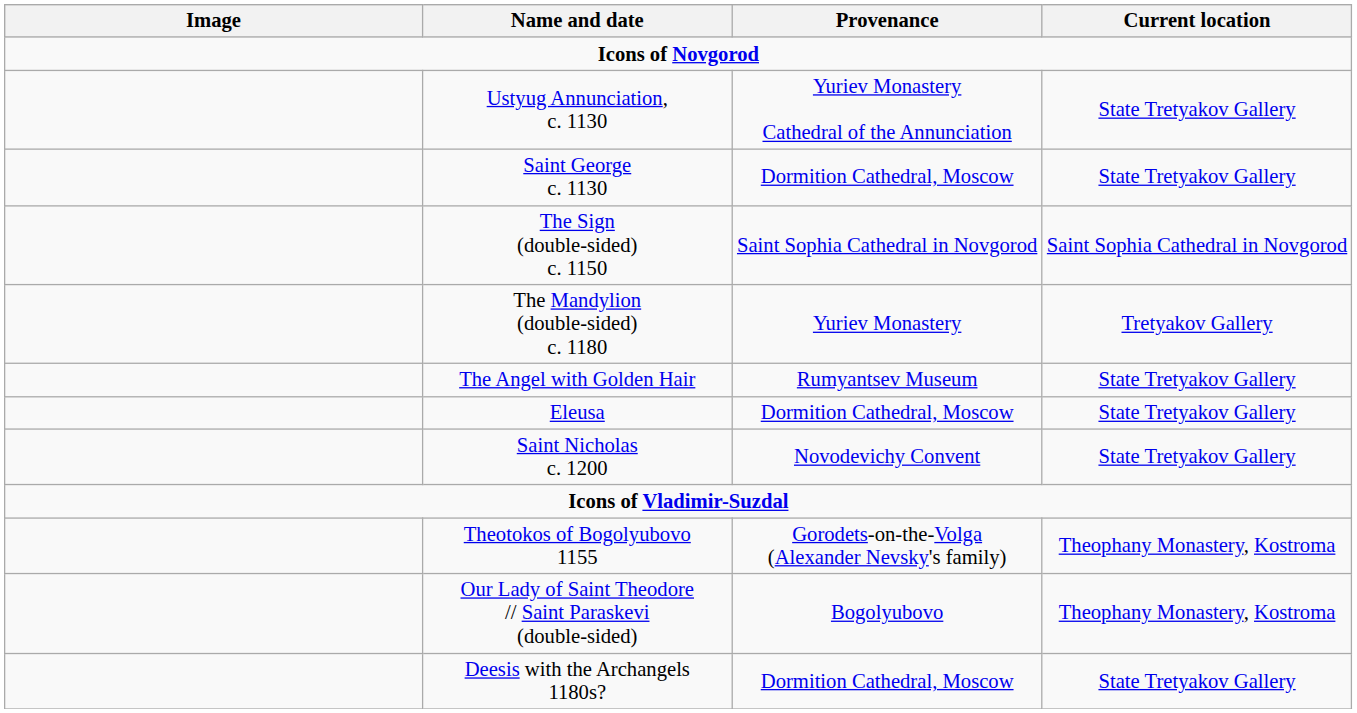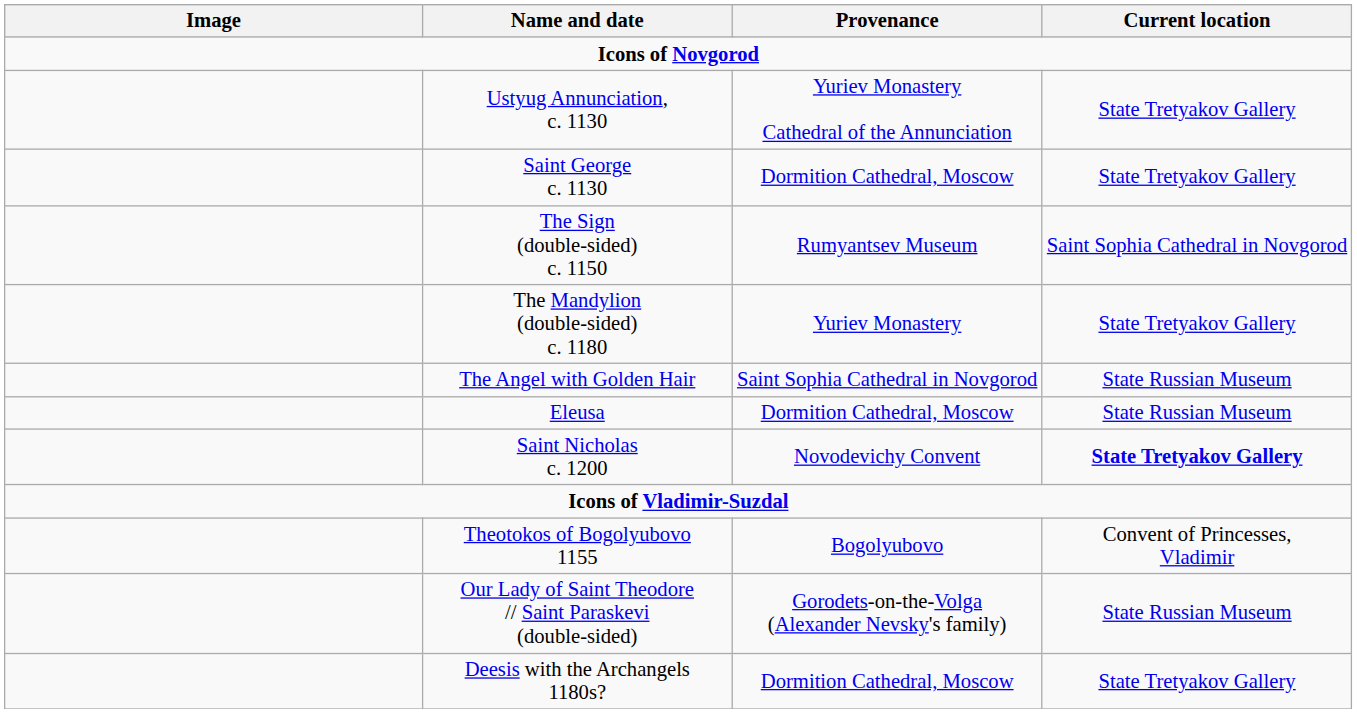The Sign (double-sided) c. 1150 | Provenance: Saint Sophia Cathedral in Novgorod -> Rumyantsev Museum
The Mandylion (double-sided) c. 1180 | Current location: Tretyakov Gallery -> State Tretyakov Gallery
The Angel with Golden Hair | Provenance: Rumyantsev Museum -> Saint Sophia Cathedral in Novgorod
The Angel with Golden Hair | Current location: State Tretyakov Gallery -> State Russian Museum
Eleusa | Current location: State Tretyakov Gallery -> State Russian Museum
Saint Nicholas c. 1200 | Current location: normal -> bold
Theotokos of Bogolyubovo 1155 | Provenance: Gorodets-on-the-Volga (Alexander Nevsky's family) -> Bogolyubovo
Theotokos of Bogolyubovo 1155 | Current location: Theophany Monastery, Kostroma -> Convent of Princesses, Vladimir
Our Lady of Saint Theodore // Saint Paraskevi (double-sided) | Provenance: Bogolyubovo -> Gorodets-on-the-Volga (Alexander Nevsky's family)
Our Lady of Saint Theodore // Saint Paraskevi (double-sided) | Current location: Theophany Monastery, Kostroma -> State Russian Museum
